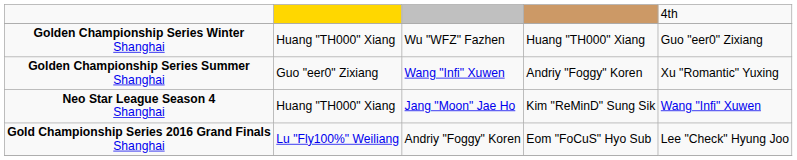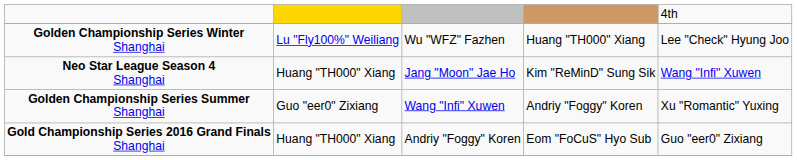Golden Championship Series Winter Shanghai | column 2: Huang "TH000" Xiang -> Lu "Fly100%" Weiliang
Golden Championship Series Winter Shanghai | column 5: Guo "eer0" Zixiang -> Lee "Check" Hyung Joo
rows swapped: Golden Championship Series Summer Shanghai <-> Neo Star League Season 4 Shanghai
Gold Championship Series 2016 Grand Finals Shanghai | column 2: Lu "Fly100%" Weiliang -> Huang "TH000" Xiang
Gold Championship Series 2016 Grand Finals Shanghai | column 5: Lee "Check" Hyung Joo -> Guo "eer0" Zixiang
